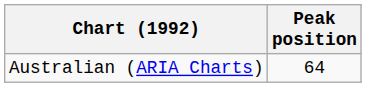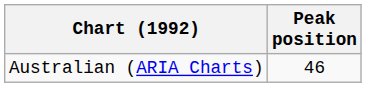Australian (ARIA Charts) | Peak position: 64 -> 46
